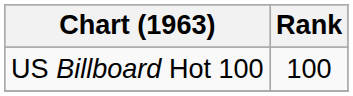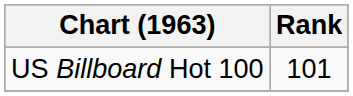US Billboard Hot 100 | Rank: 100 -> 101
